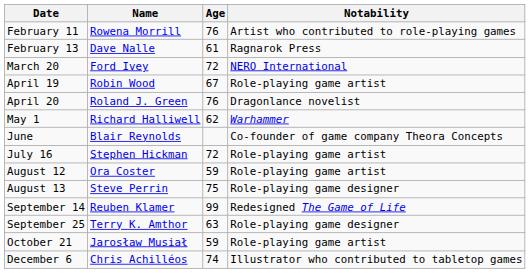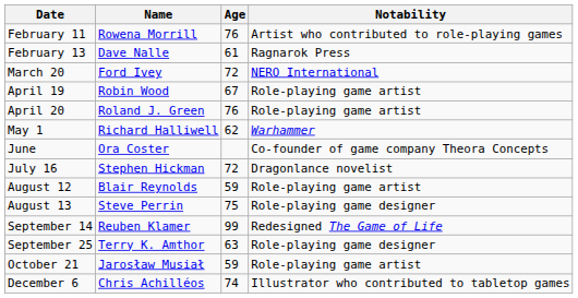April 20 | Notability: Dragonlance novelist -> Role-playing game artist
June | Name: Blair Reynolds -> Ora Coster
July 16 | Notability: Role-playing game artist -> Dragonlance novelist
August 12 | Name: Ora Coster -> Blair Reynolds
